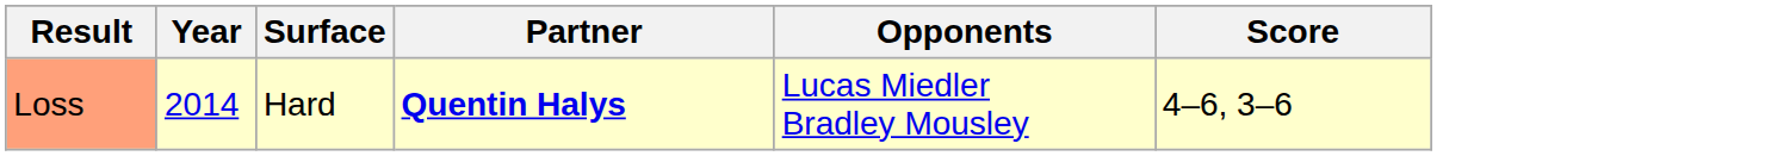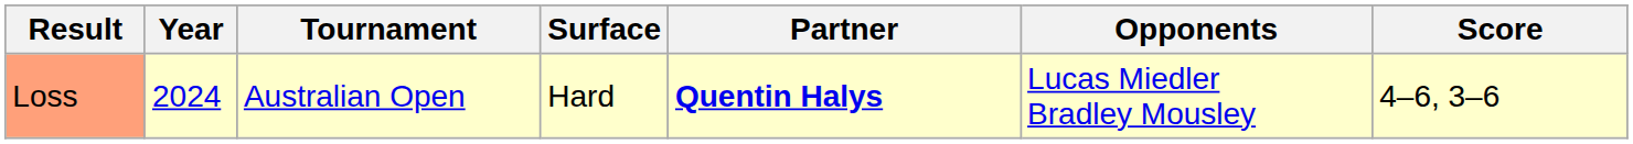+ column: Tournament | Australian Open
Loss | Year: 2014 -> 2024
